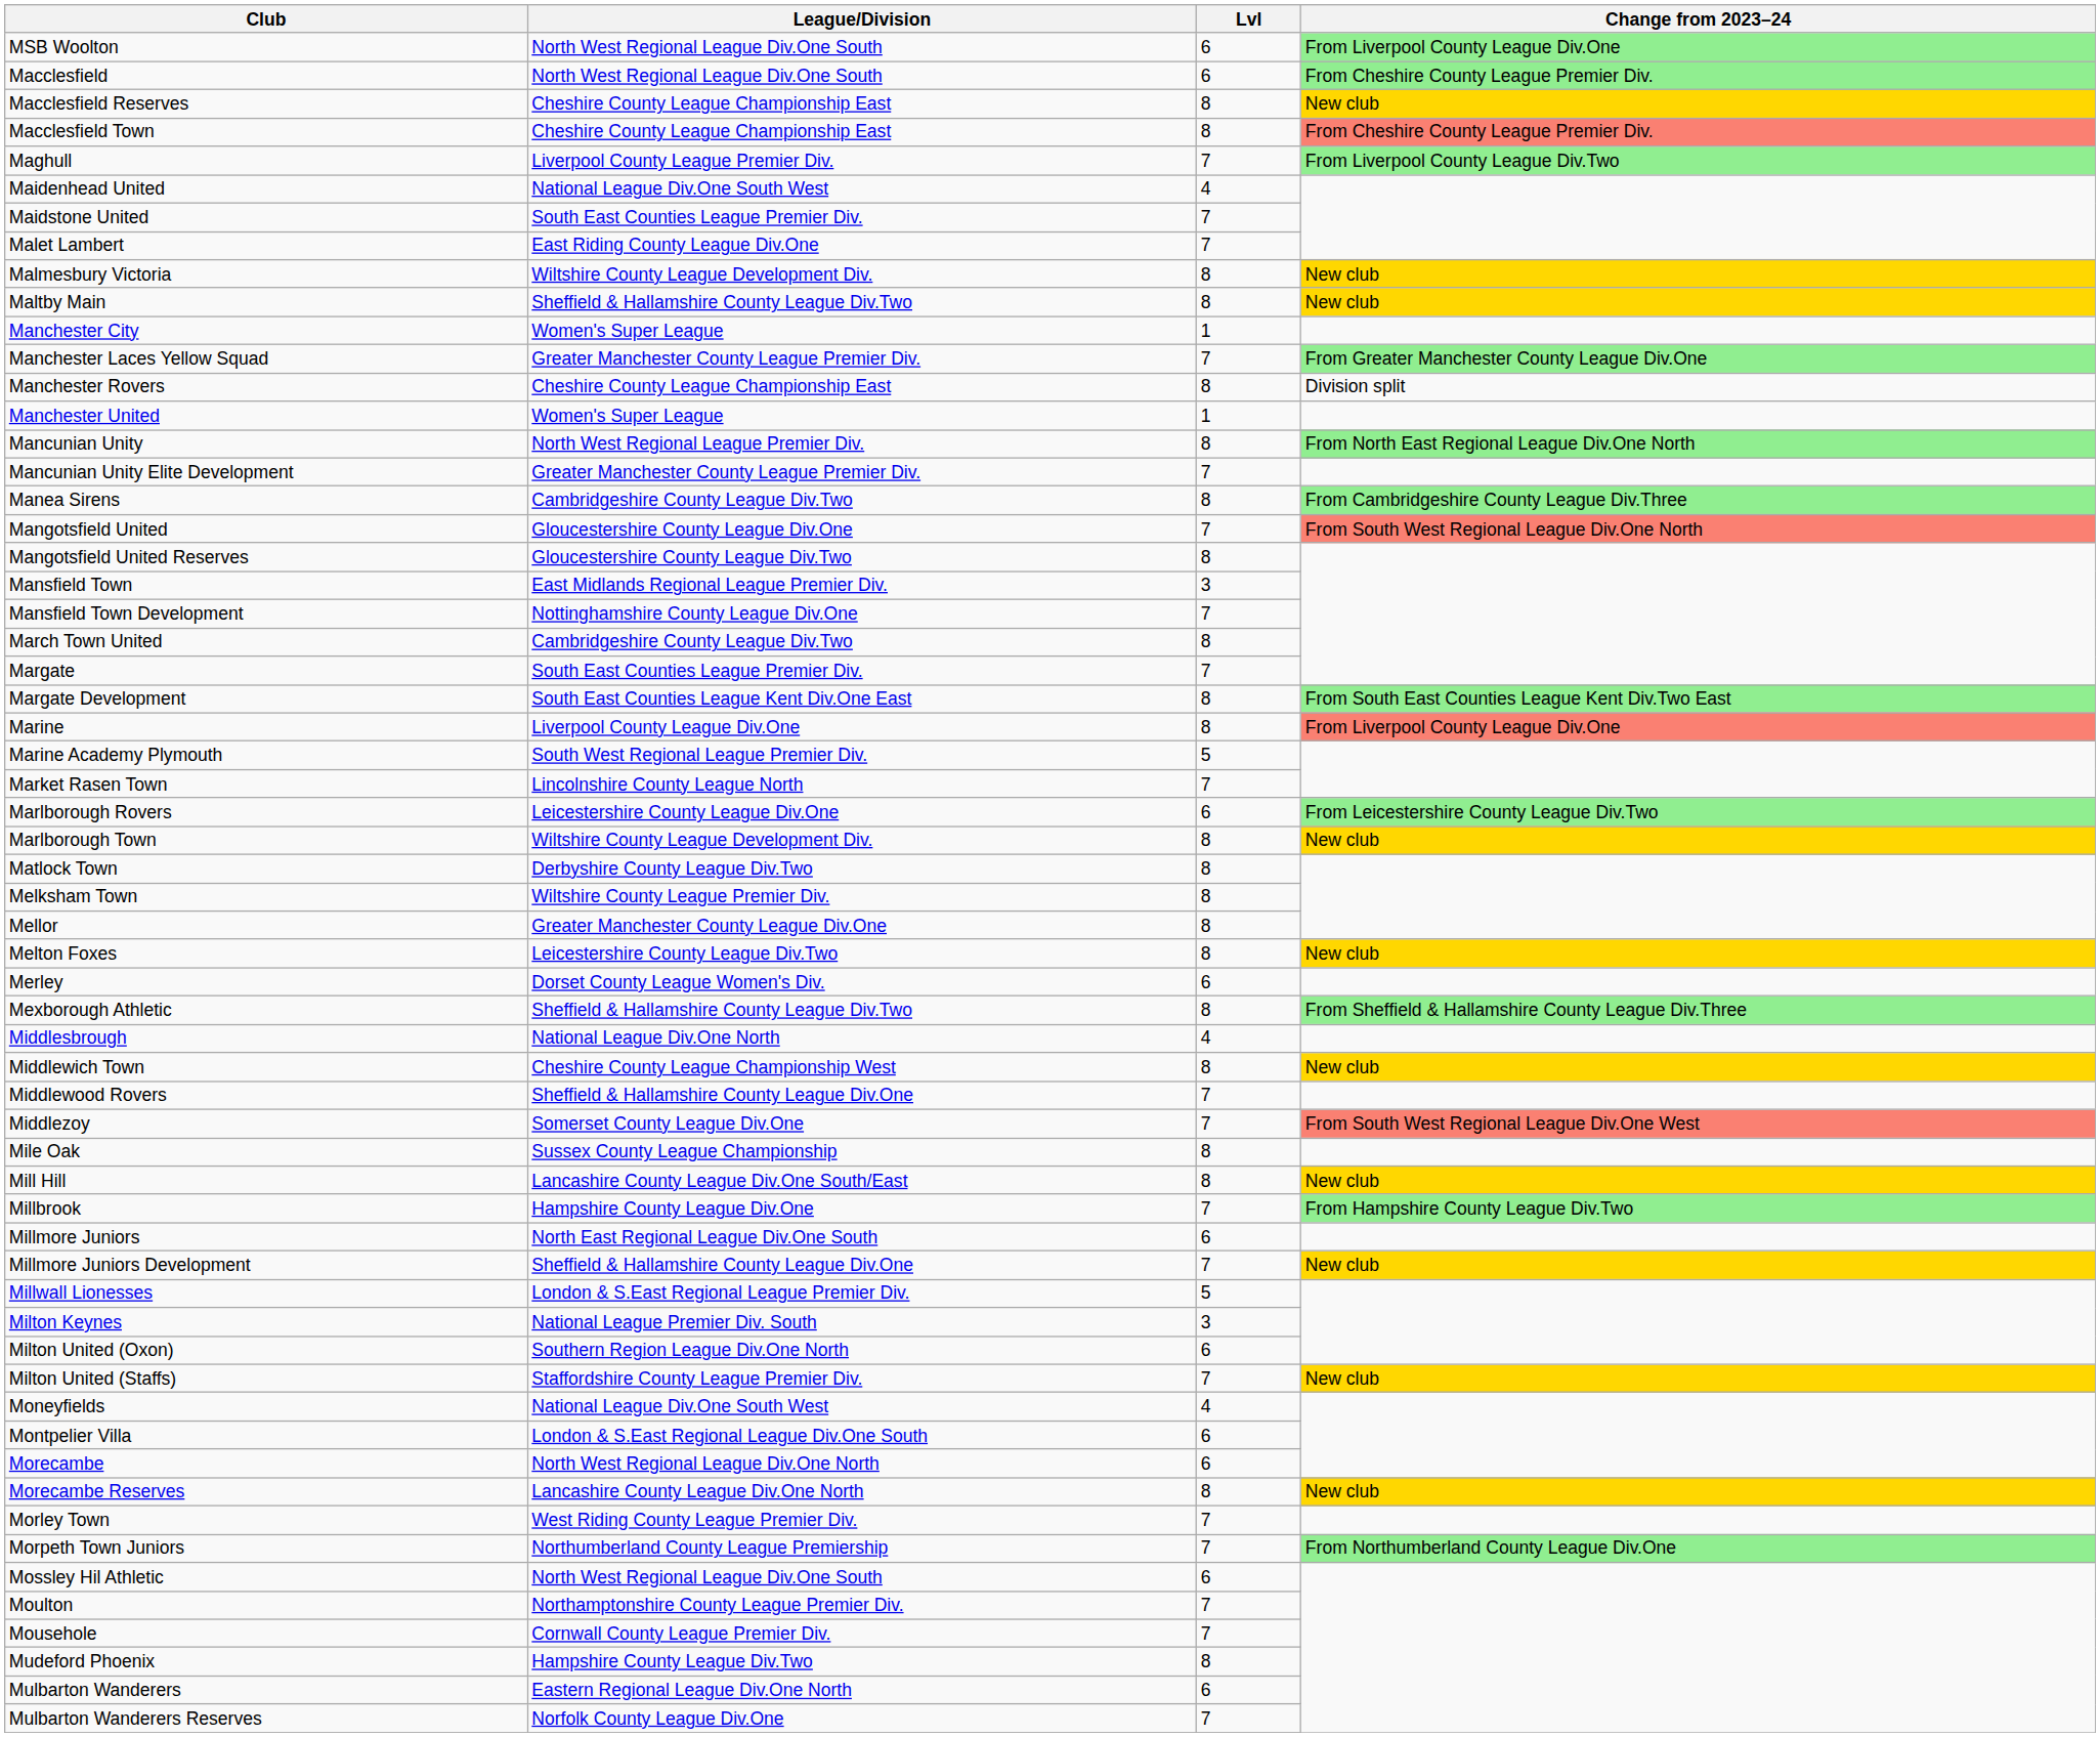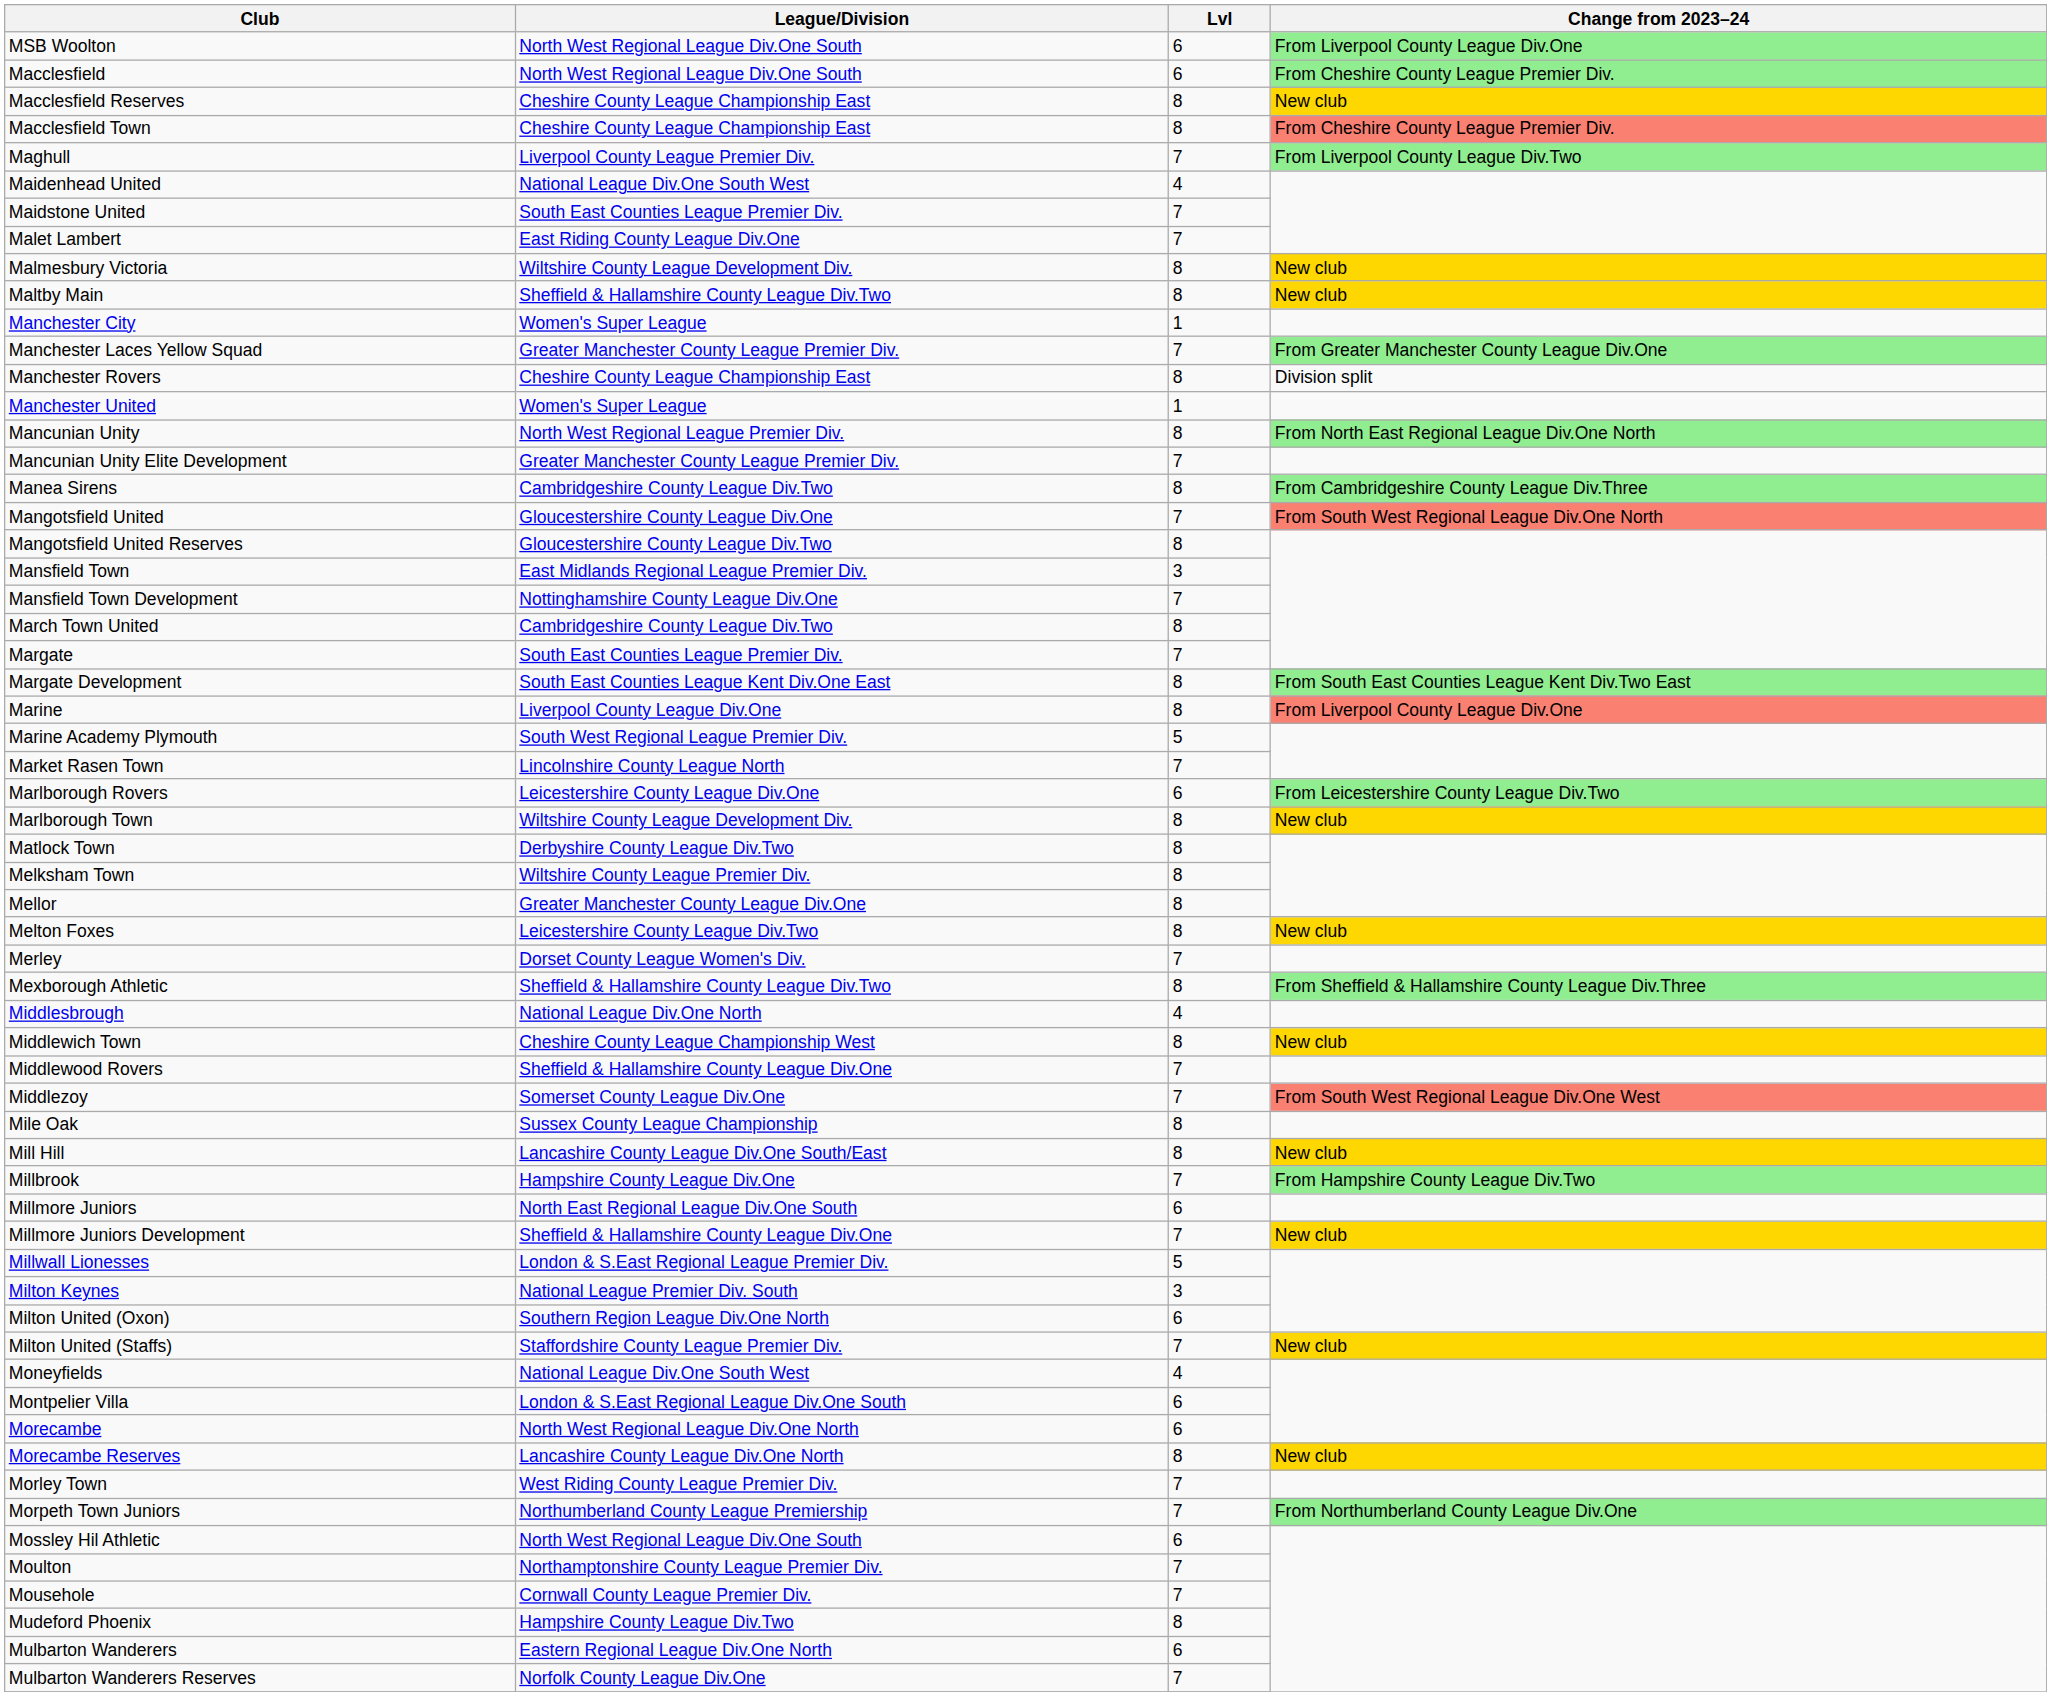Merley | Lvl: 6 -> 7
